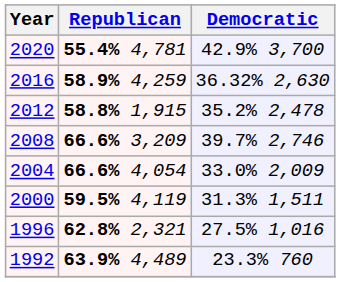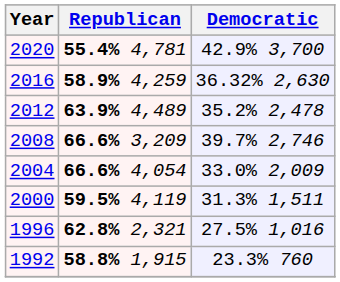2012 | Republican: 58.8% 1,915 -> 63.9% 4,489
1992 | Republican: 63.9% 4,489 -> 58.8% 1,915
